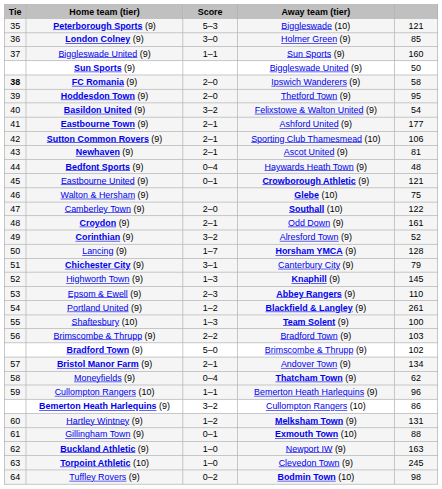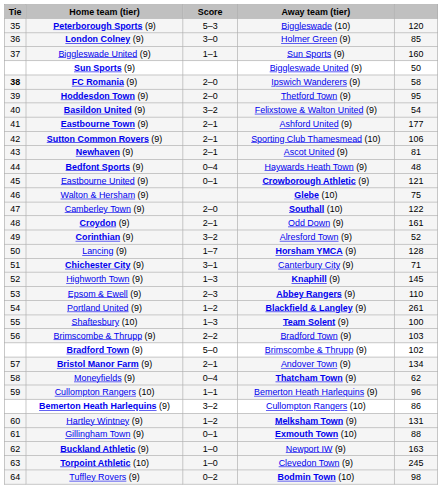Peterborough Sports (9) | column 5: 121 -> 120
Chichester City (9) | column 5: 79 -> 71
